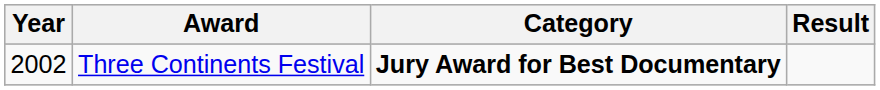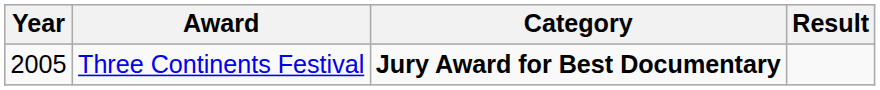Three Continents Festival | Year: 2002 -> 2005
